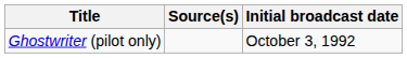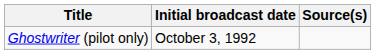columns swapped: Initial broadcast date <-> Source(s)
